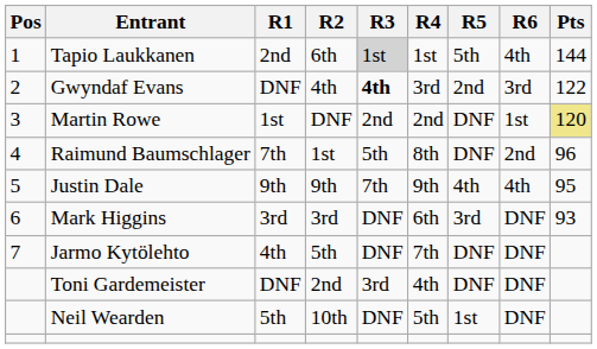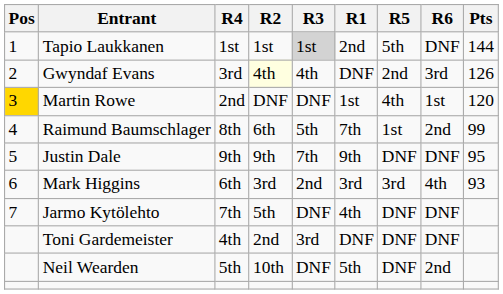columns swapped: R1 <-> R4
Tapio Laukkanen | R2: 6th -> 1st
Tapio Laukkanen | R6: 4th -> DNF
Gwyndaf Evans | R2: no background -> lightyellow background
Gwyndaf Evans | R3: bold -> normal
Gwyndaf Evans | Pts: 122 -> 126
Martin Rowe | Pos: no background -> gold background
Martin Rowe | R3: 2nd -> DNF
Martin Rowe | R5: DNF -> 4th
Martin Rowe | Pts: khaki background -> no background
Raimund Baumschlager | R2: 1st -> 6th
Raimund Baumschlager | R5: DNF -> 1st
Raimund Baumschlager | Pts: 96 -> 99
Justin Dale | R5: 4th -> DNF
Justin Dale | R6: 4th -> DNF
Mark Higgins | R3: DNF -> 2nd
Mark Higgins | R6: DNF -> 4th
Neil Wearden | R5: 1st -> DNF
Neil Wearden | R6: DNF -> 2nd
